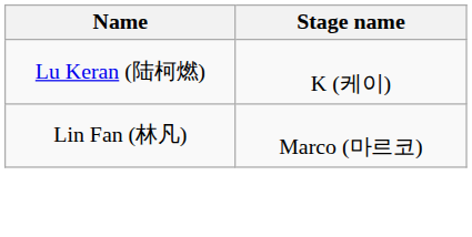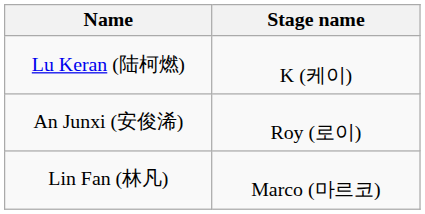+ row: An Junxi (安俊浠) | Roy (로이)
